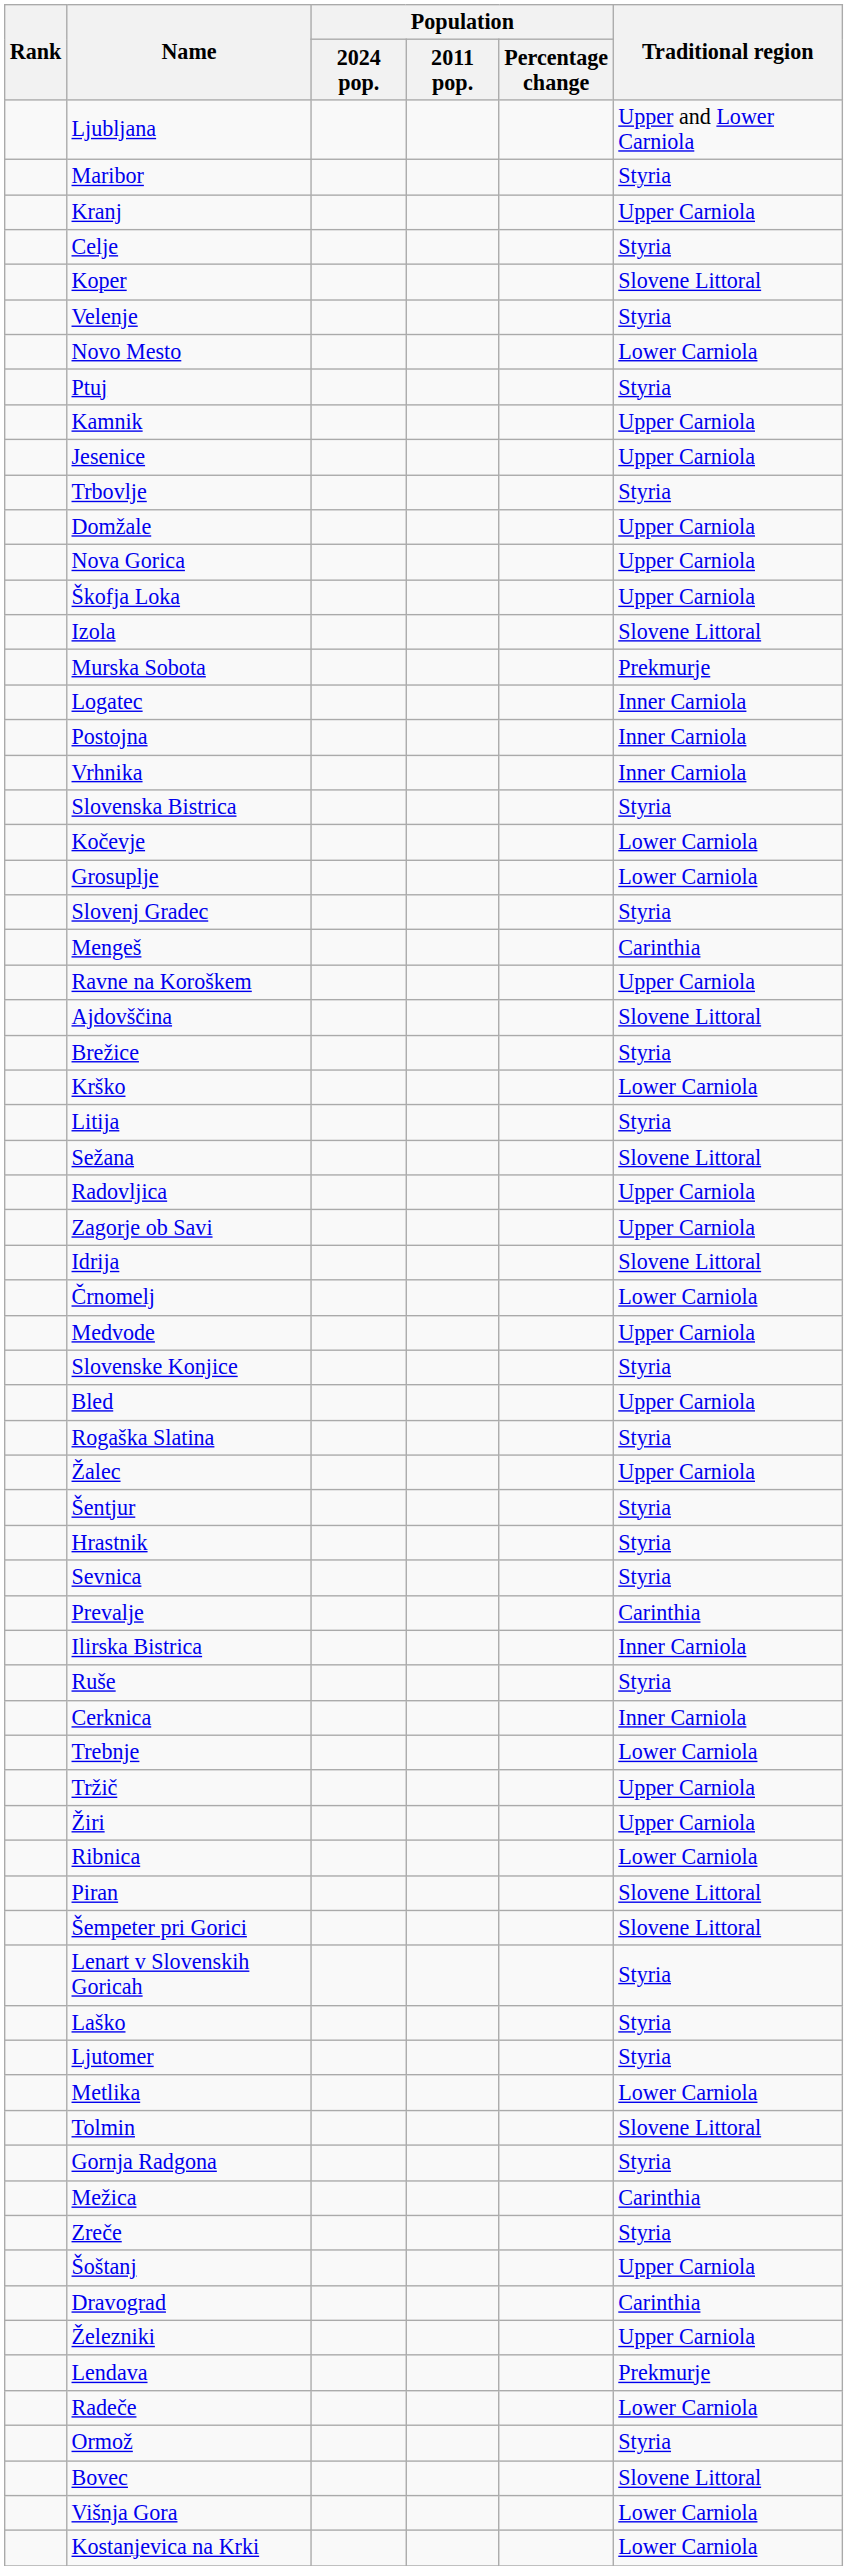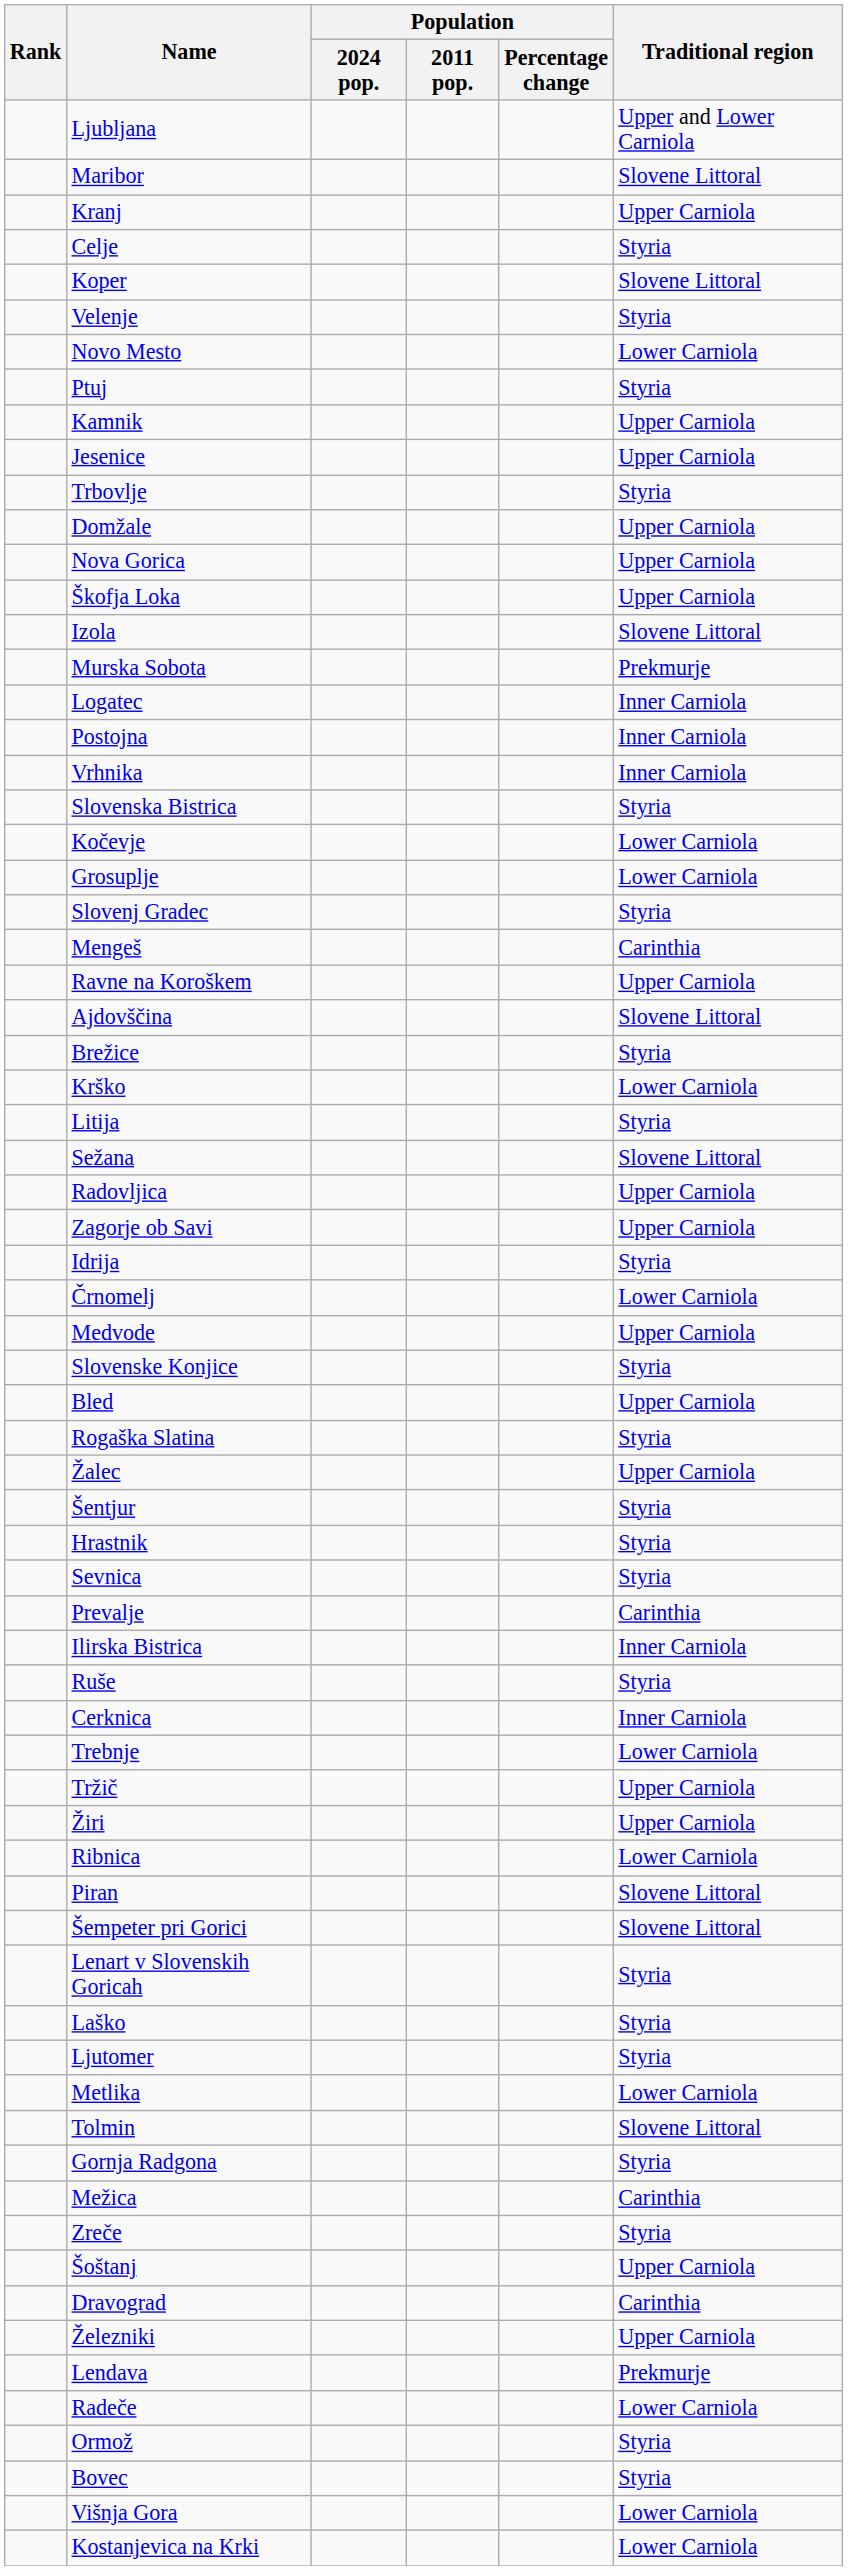Maribor | Traditional region: Styria -> Slovene Littoral
Idrija | Traditional region: Slovene Littoral -> Styria
Bovec | Traditional region: Slovene Littoral -> Styria
